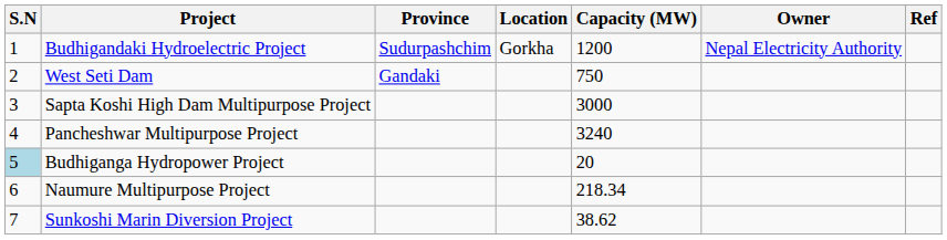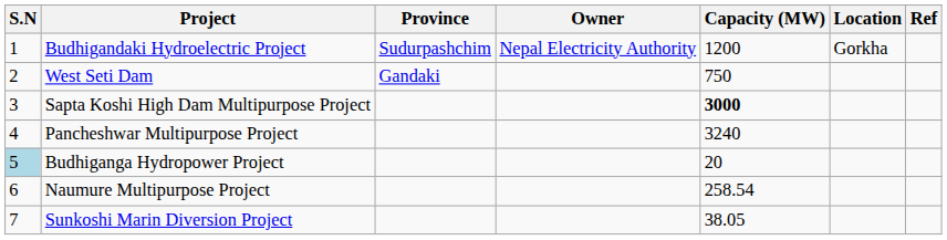columns swapped: Location <-> Owner
Sapta Koshi High Dam Multipurpose Project | Capacity (MW): normal -> bold
Naumure Multipurpose Project | Capacity (MW): 218.34 -> 258.54
Sunkoshi Marin Diversion Project | Capacity (MW): 38.62 -> 38.05
